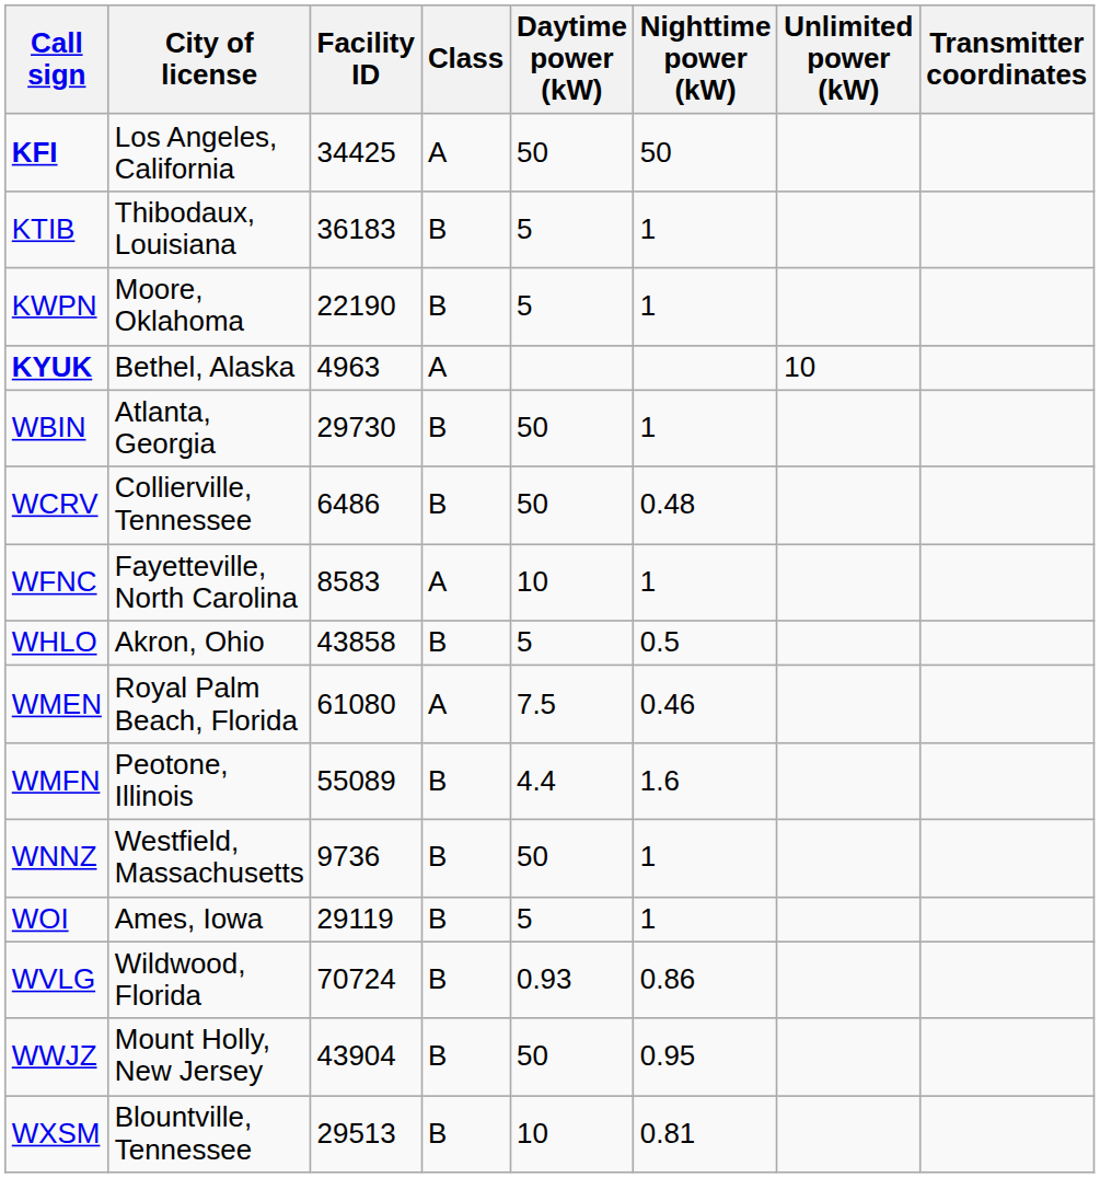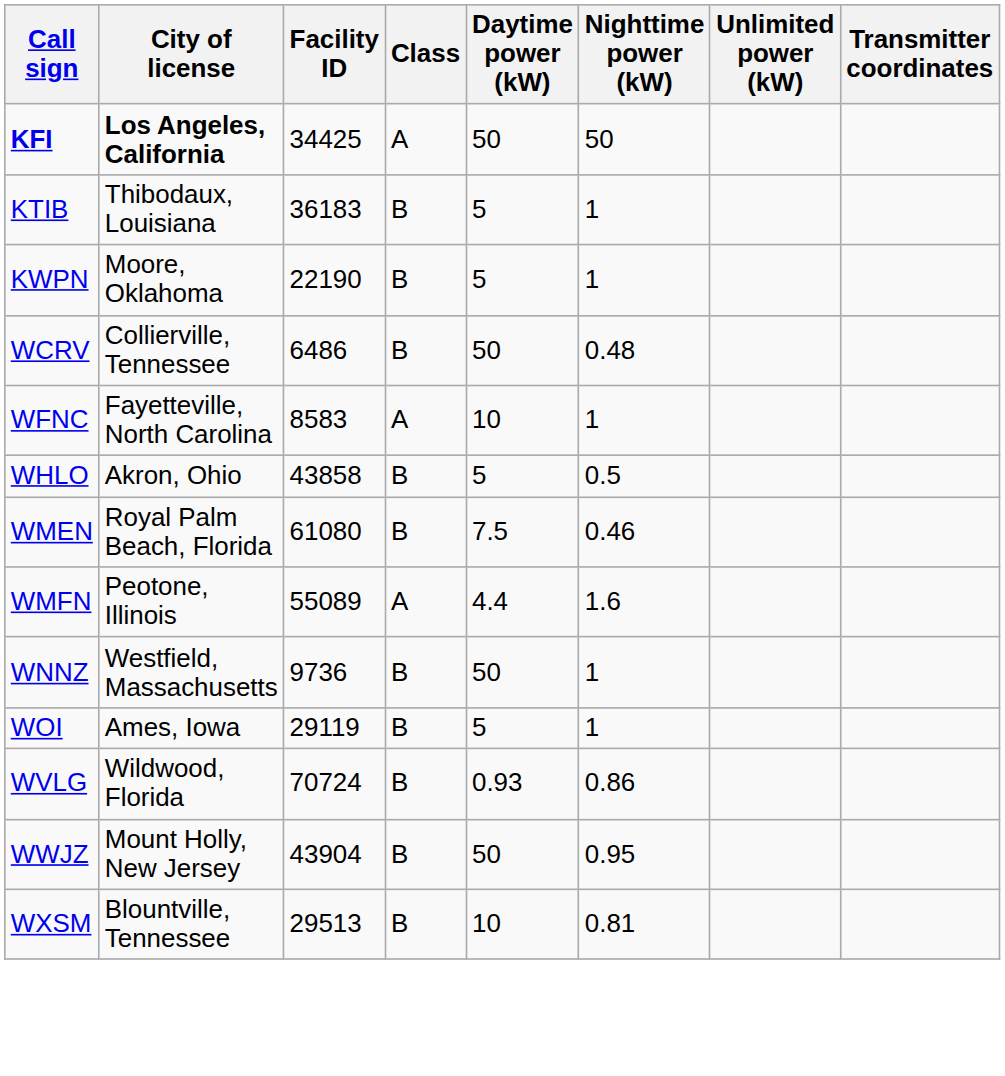KFI | City of license: normal -> bold
- row: KYUK | Bethel, Alaska | 4963 | A | 10
- row: WBIN | Atlanta, Georgia | 29730 | B | 50 | 1
WMEN | Class: A -> B
WMFN | Class: B -> A
